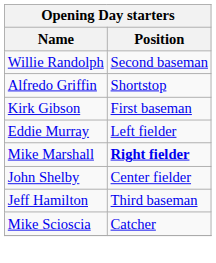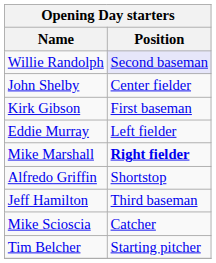Willie Randolph | Position: no background -> lavender background
rows swapped: Alfredo Griffin <-> John Shelby
+ row: Tim Belcher | Starting pitcher
